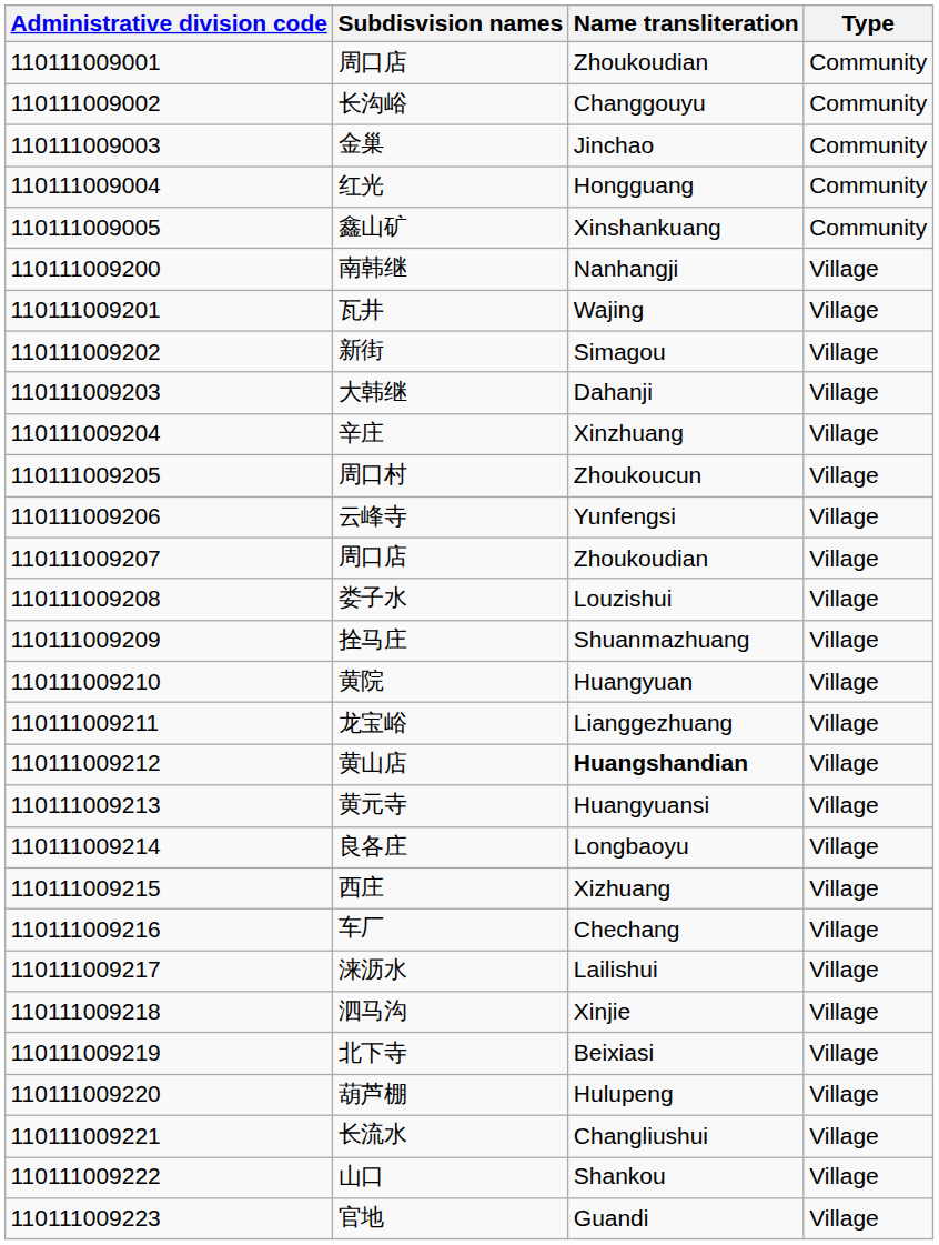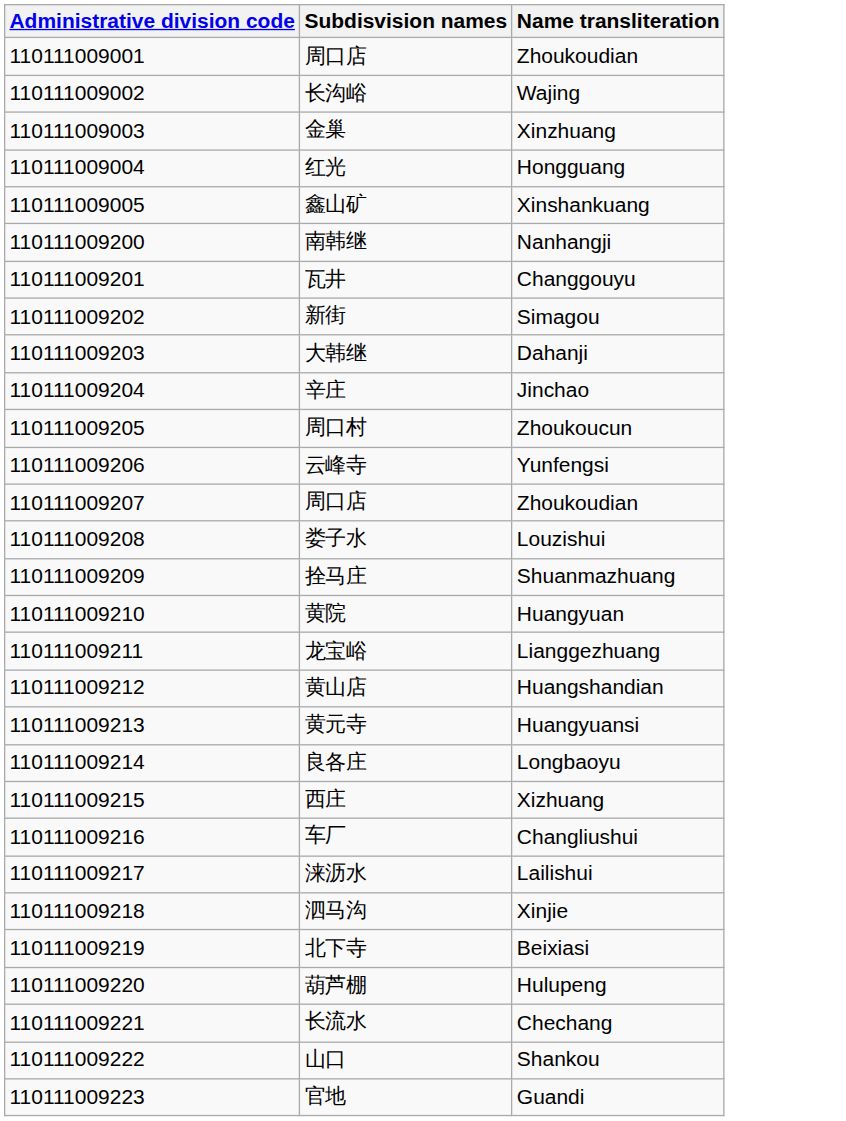- column: Type | Community | Community | Community | Community | Community | Village | Village | Village | Village | Village | Village | Village | Village | Village | Village | Village | Village | Village | Village | Village | Village | Village | Village | Village | Village | Village | Village | Village | Village
长沟峪 | Name transliteration: Changgouyu -> Wajing
金巢 | Name transliteration: Jinchao -> Xinzhuang
瓦井 | Name transliteration: Wajing -> Changgouyu
辛庄 | Name transliteration: Xinzhuang -> Jinchao
黄山店 | Name transliteration: bold -> normal
车厂 | Name transliteration: Chechang -> Changliushui
长流水 | Name transliteration: Changliushui -> Chechang
